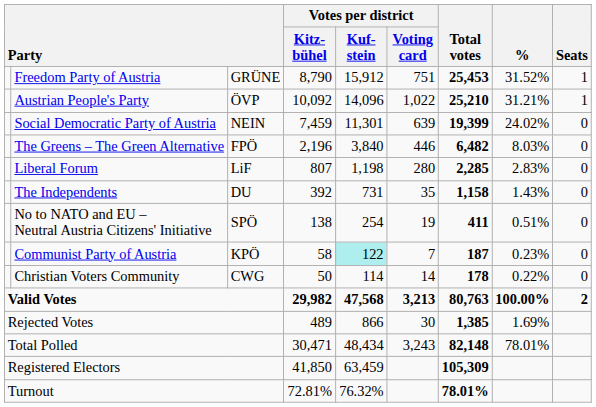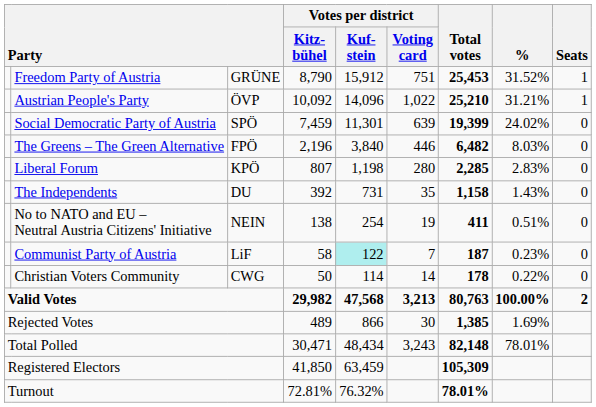Social Democratic Party of Austria | column 3: NEIN -> SPÖ
Liberal Forum | column 3: LiF -> KPÖ
No to NATO and EU – Neutral Austria Citizens' Initiative | column 3: SPÖ -> NEIN
Communist Party of Austria | column 3: KPÖ -> LiF
